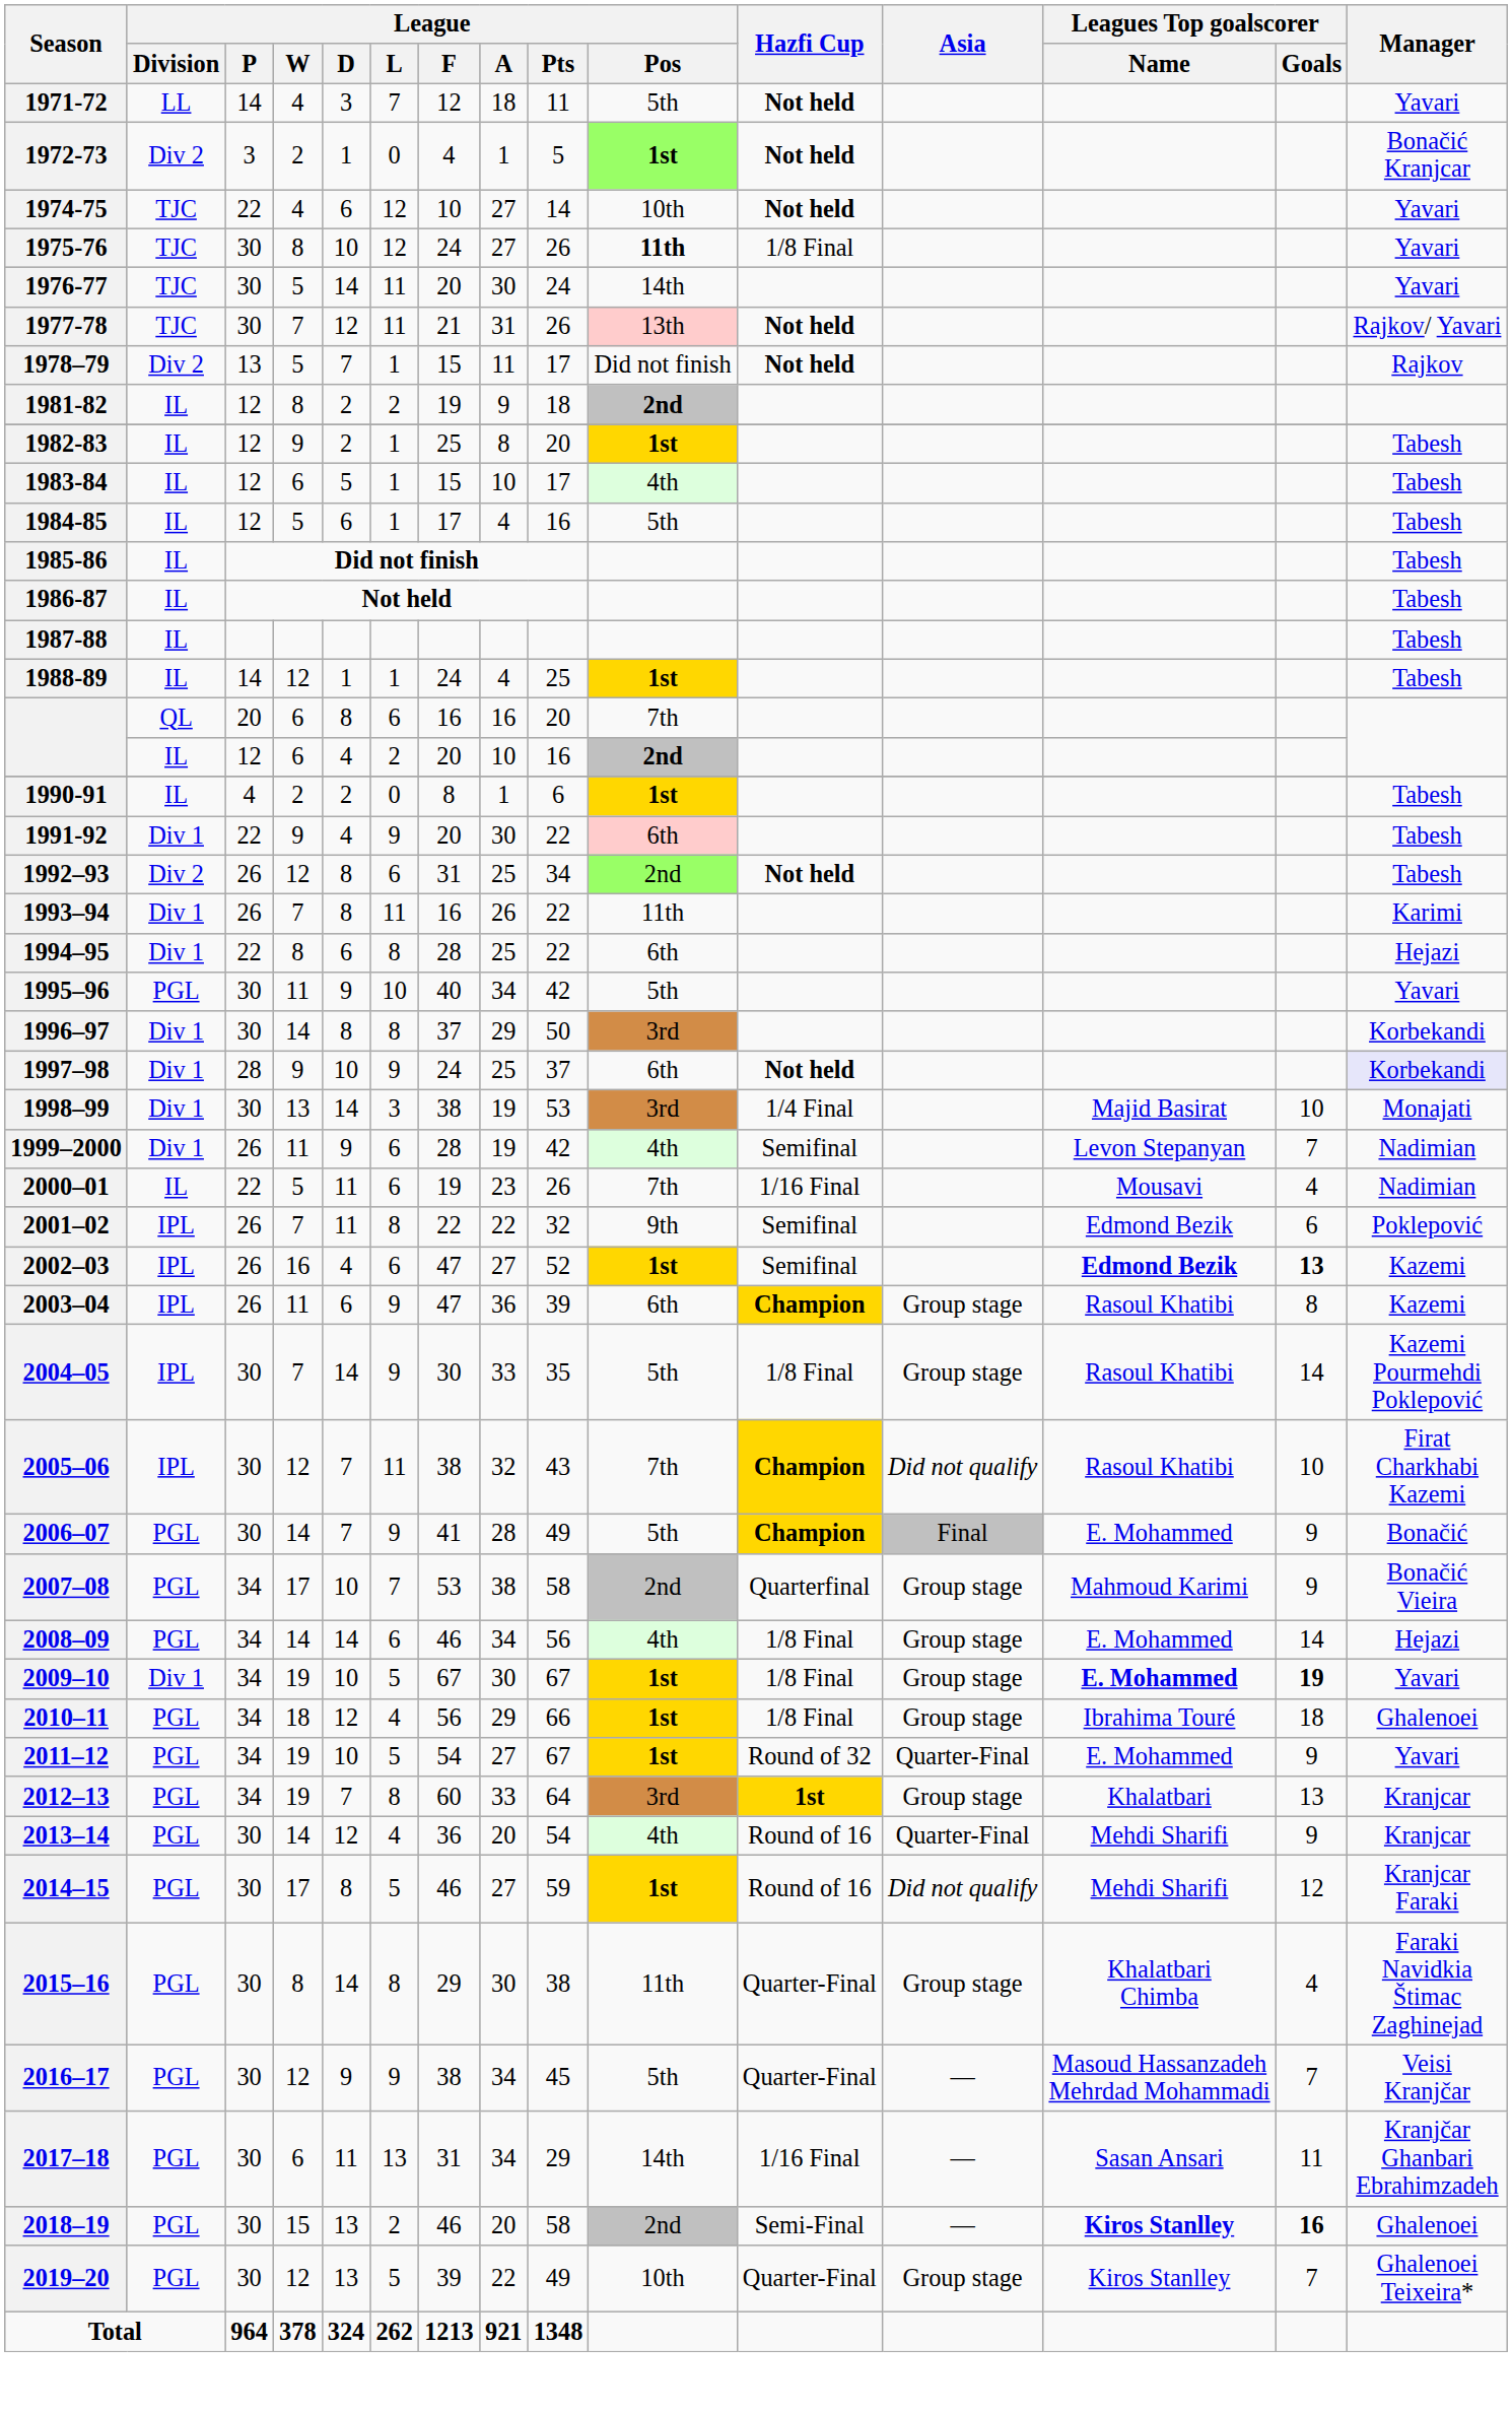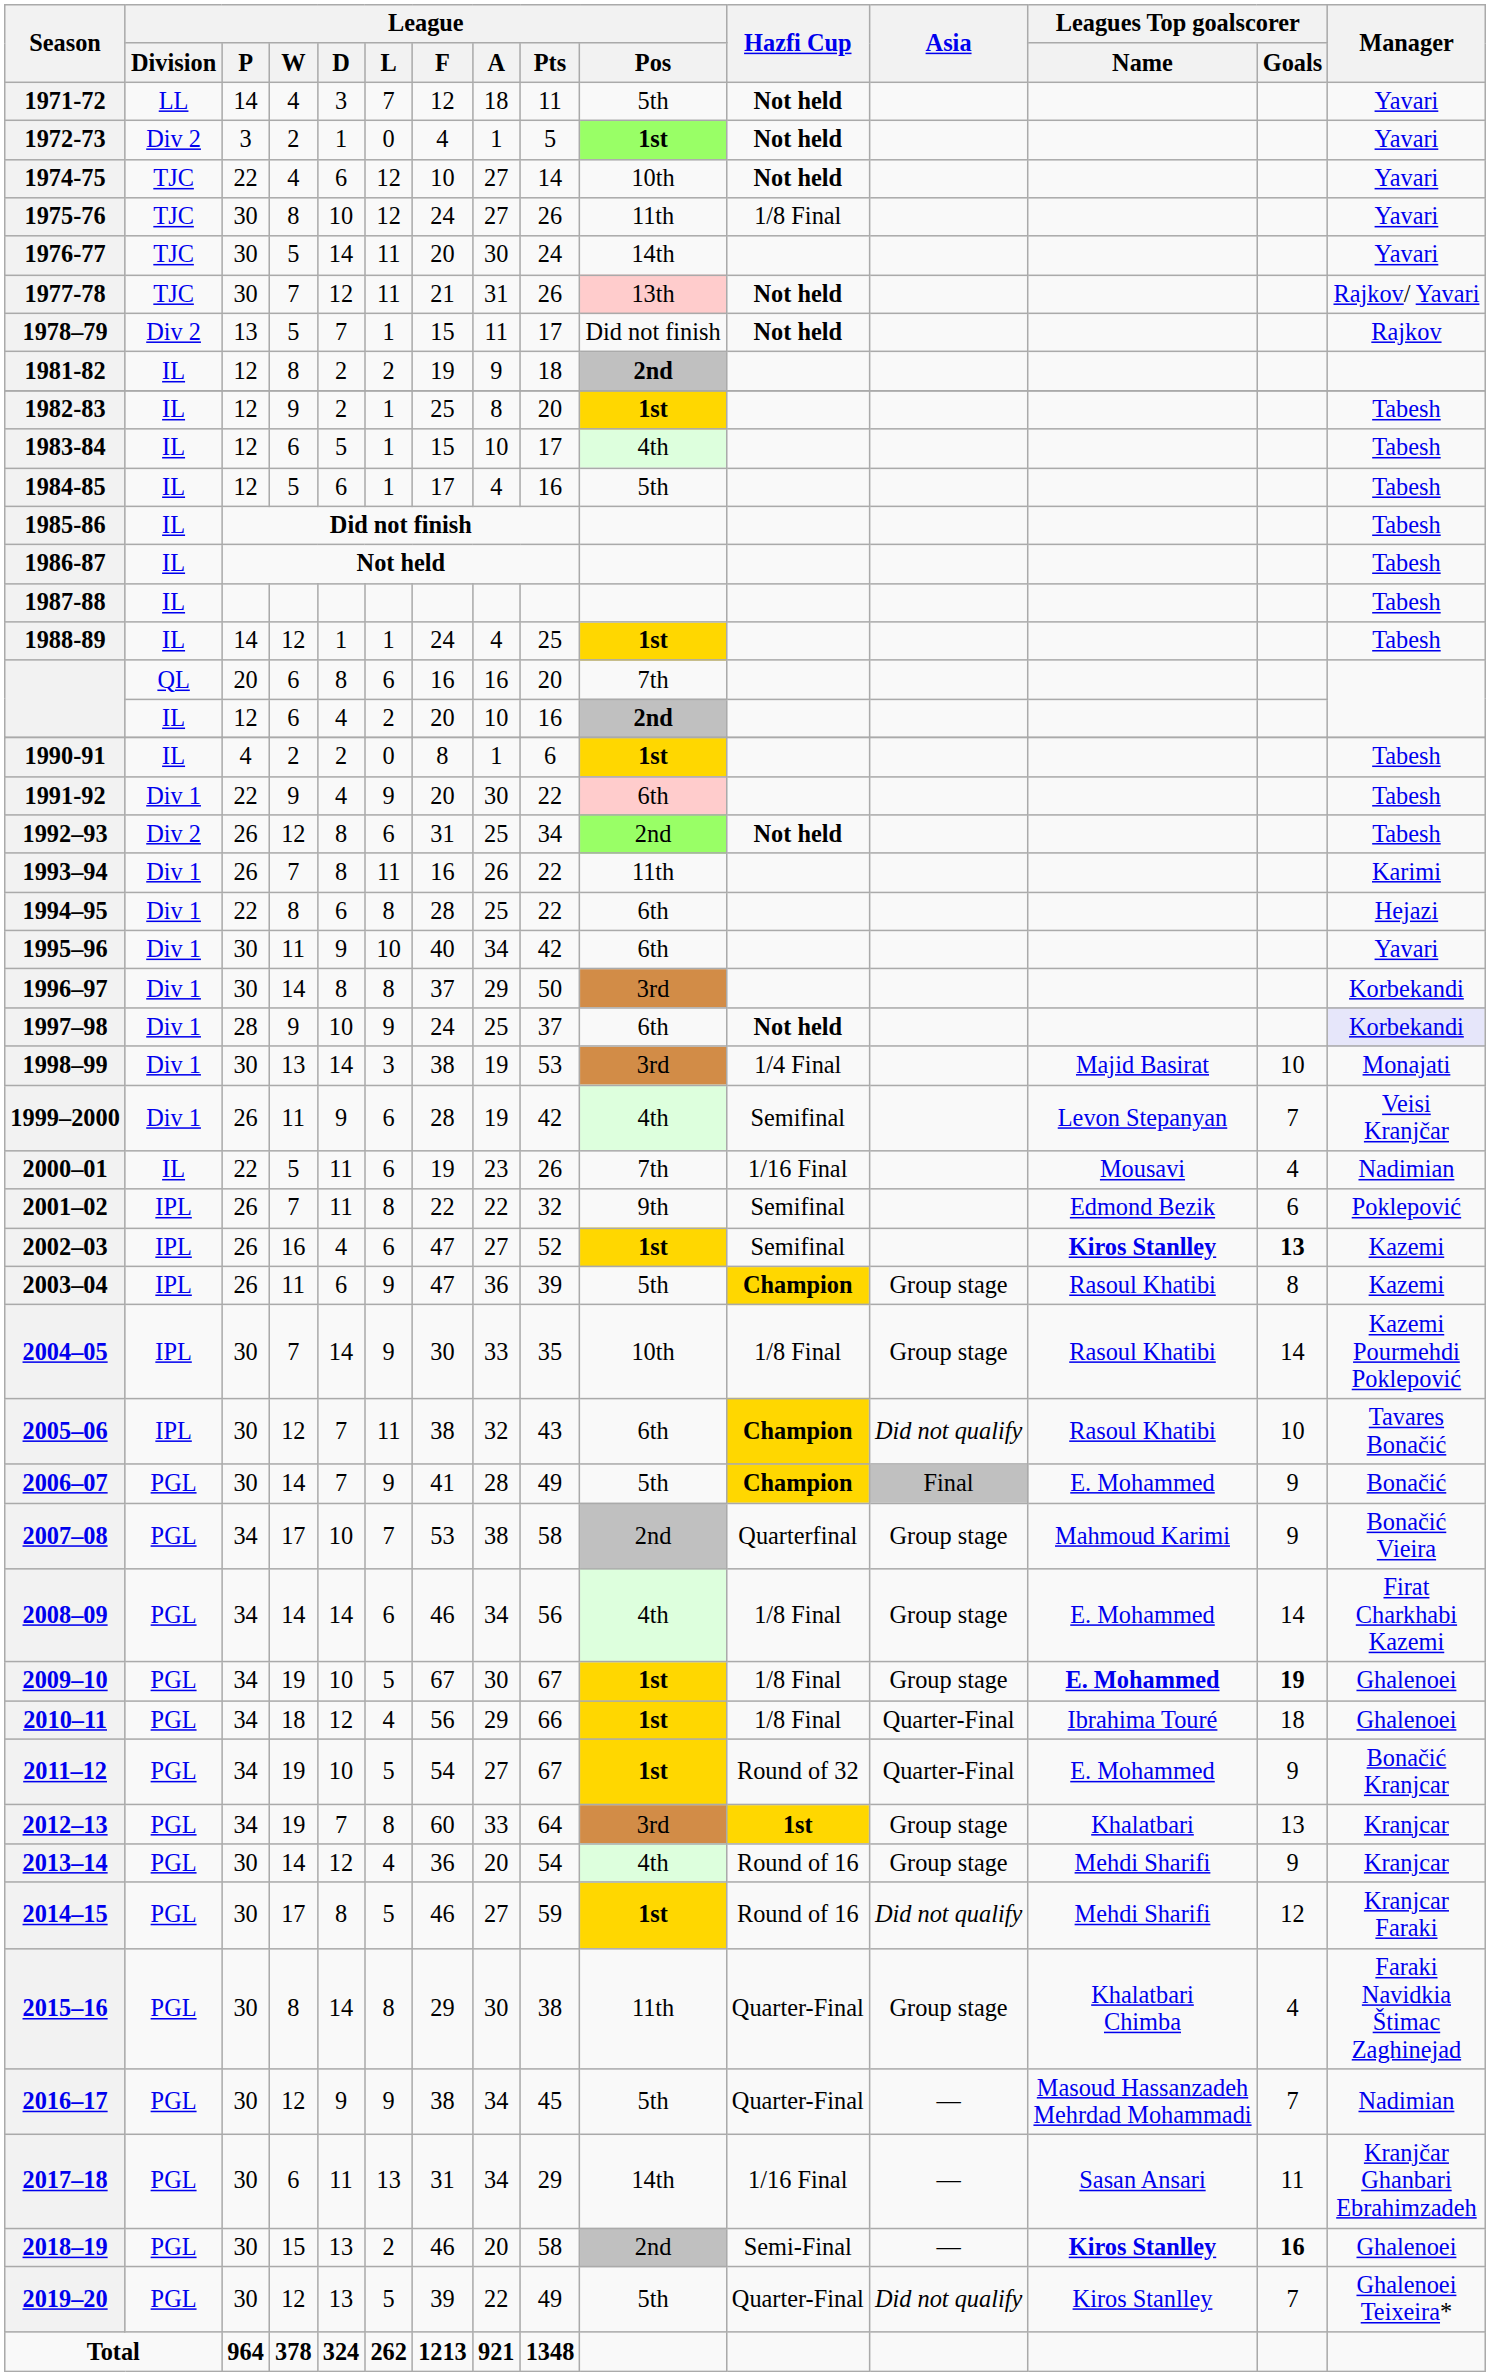1972-73 | Manager: Bonačić Kranjcar -> Yavari
1975-76 | League / Pos: bold -> normal
1995–96 | League / Division: PGL -> Div 1
1995–96 | League / Pos: 5th -> 6th
1999–2000 | Manager: Nadimian -> Veisi Kranjčar
2002–03 | Leagues Top goalscorer / Name: Edmond Bezik -> Kiros Stanlley
2003–04 | League / Pos: 6th -> 5th
2004–05 | League / Pos: 5th -> 10th
2005–06 | League / Pos: 7th -> 6th
2005–06 | Manager: Firat Charkhabi Kazemi -> Tavares Bonačić
2008–09 | Manager: Hejazi -> Firat Charkhabi Kazemi
2009–10 | League / Division: Div 1 -> PGL
2009–10 | Manager: Yavari -> Ghalenoei
2010–11 | Asia: Group stage -> Quarter-Final
2011–12 | Manager: Yavari -> Bonačić Kranjcar
2013–14 | Asia: Quarter-Final -> Group stage
2016–17 | Manager: Veisi Kranjčar -> Nadimian
2019–20 | League / Pos: 10th -> 5th
2019–20 | Asia: Group stage -> Did not qualify
